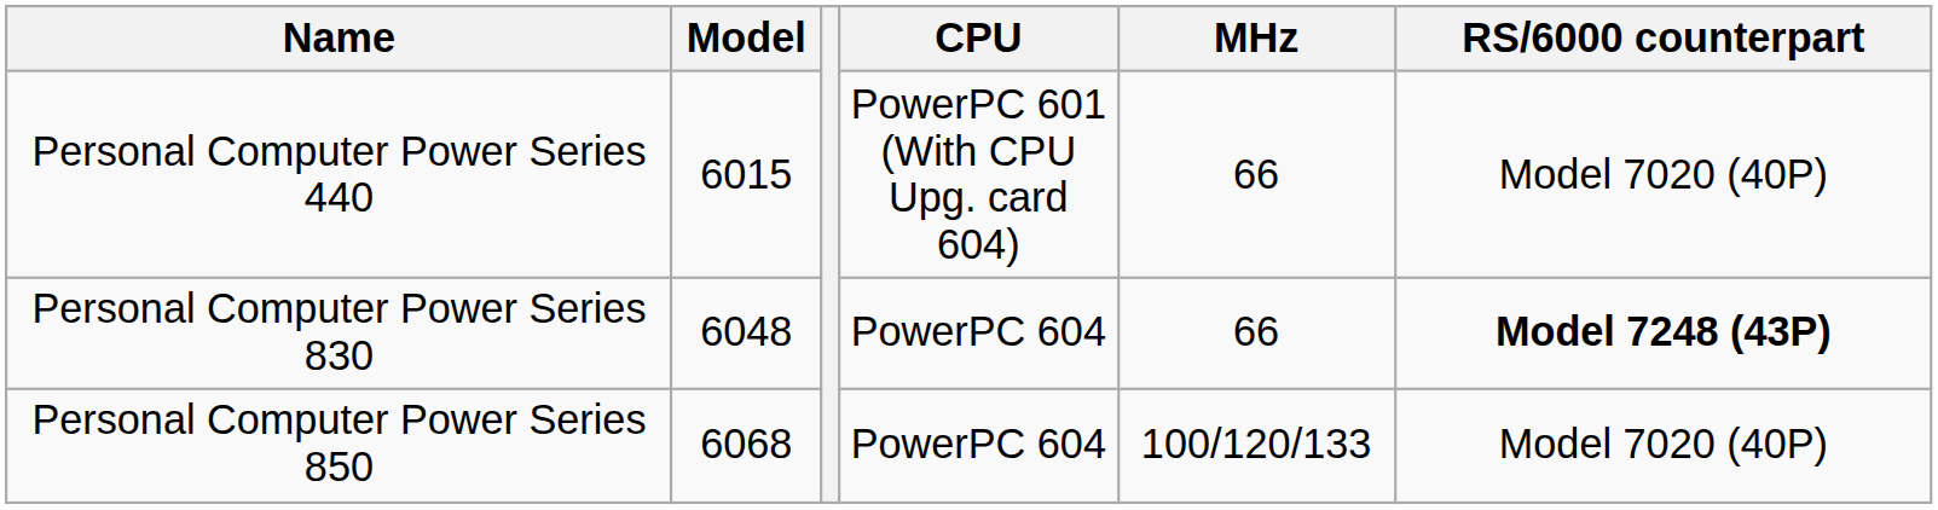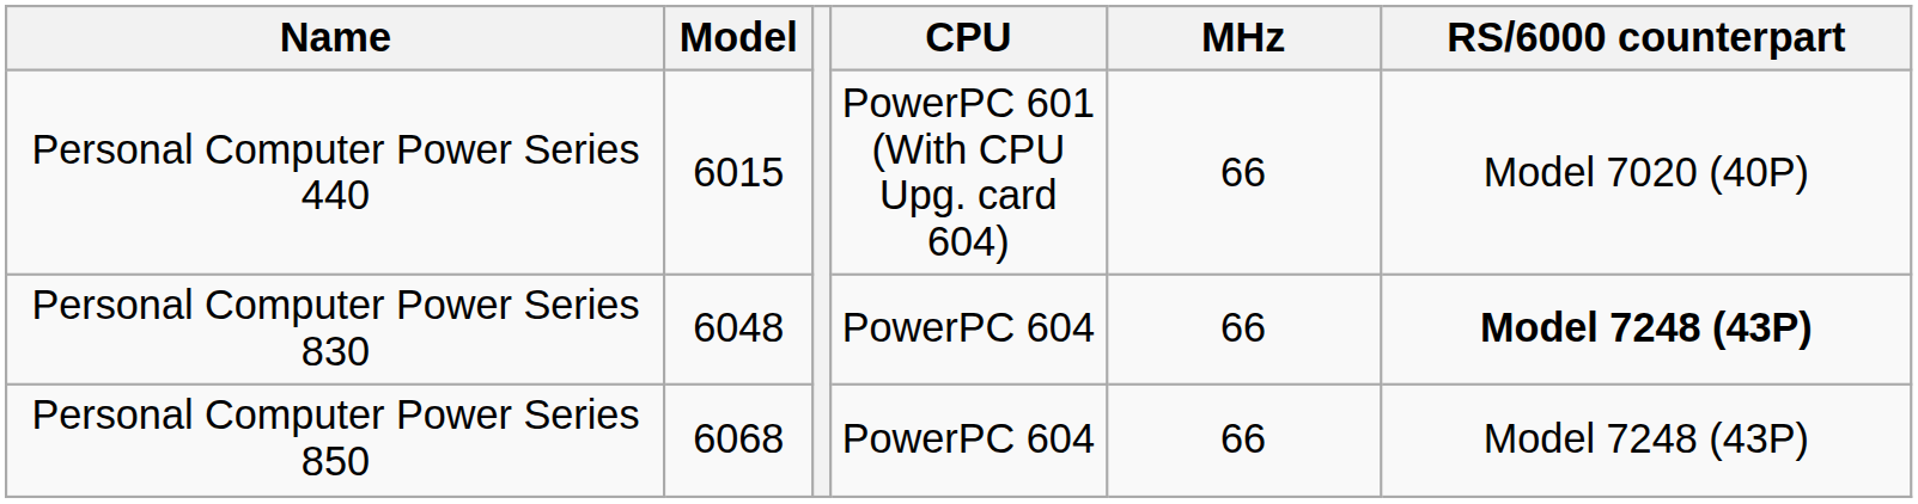Personal Computer Power Series 850 | MHz: 100/120/133 -> 66
Personal Computer Power Series 850 | RS/6000 counterpart: Model 7020 (40P) -> Model 7248 (43P)
